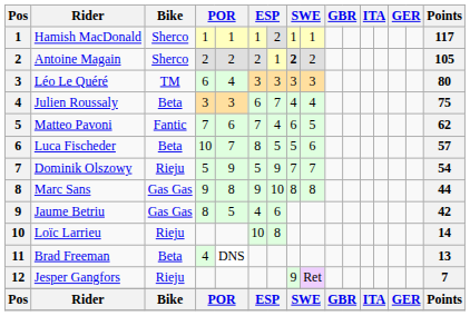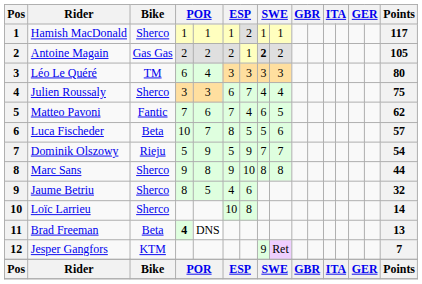Antoine Magain | Bike: Sherco -> Gas Gas
Julien Roussaly | Bike: Beta -> Sherco
Marc Sans | Bike: Gas Gas -> Sherco
Jaume Betriu | Bike: Gas Gas -> Sherco
Jaume Betriu | Points: 42 -> 32
Loïc Larrieu | Bike: Rieju -> Sherco
Brad Freeman | column 4: normal -> bold
Jesper Gangfors | Bike: Rieju -> KTM
